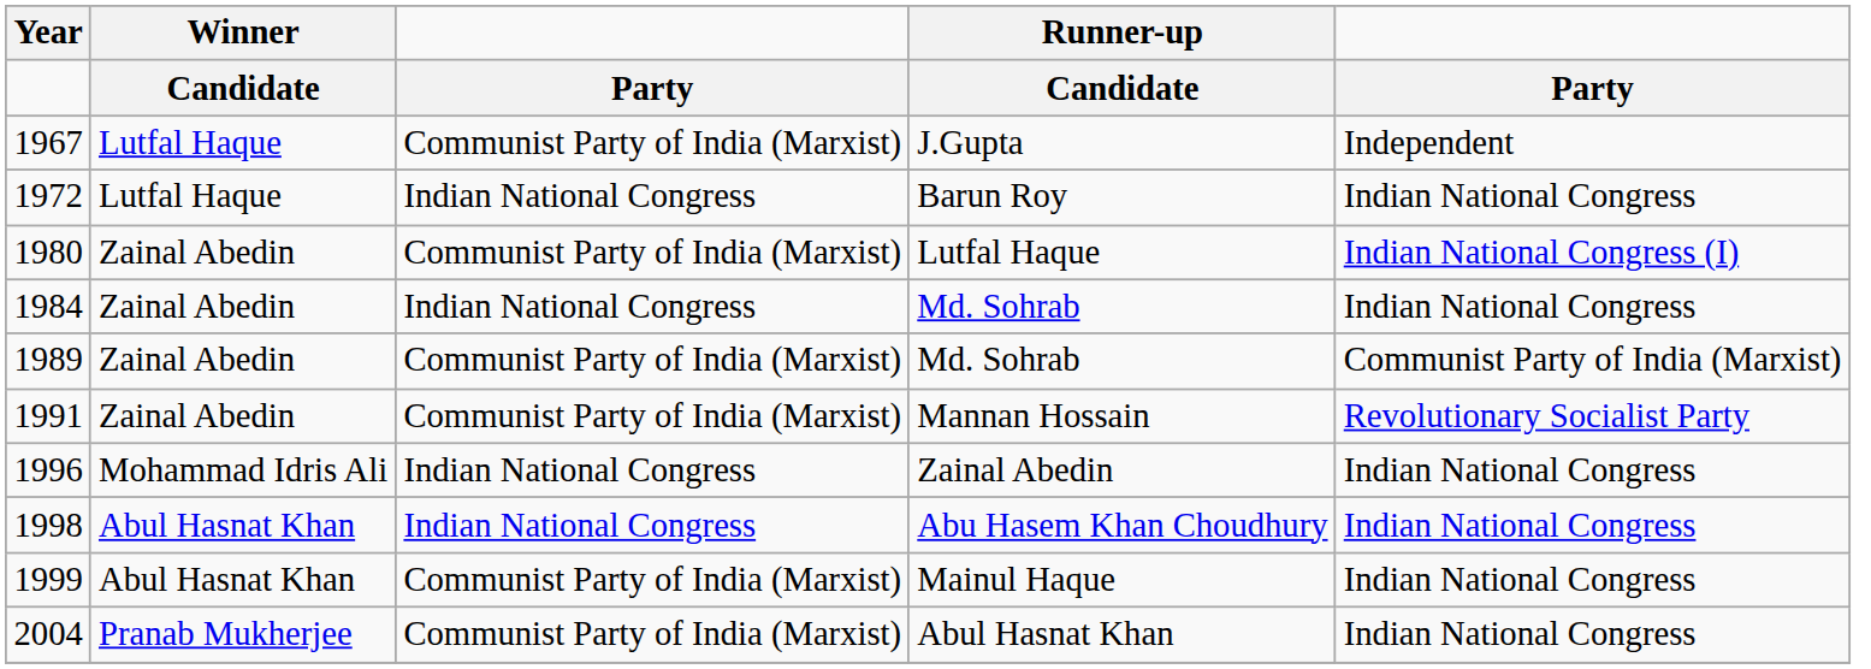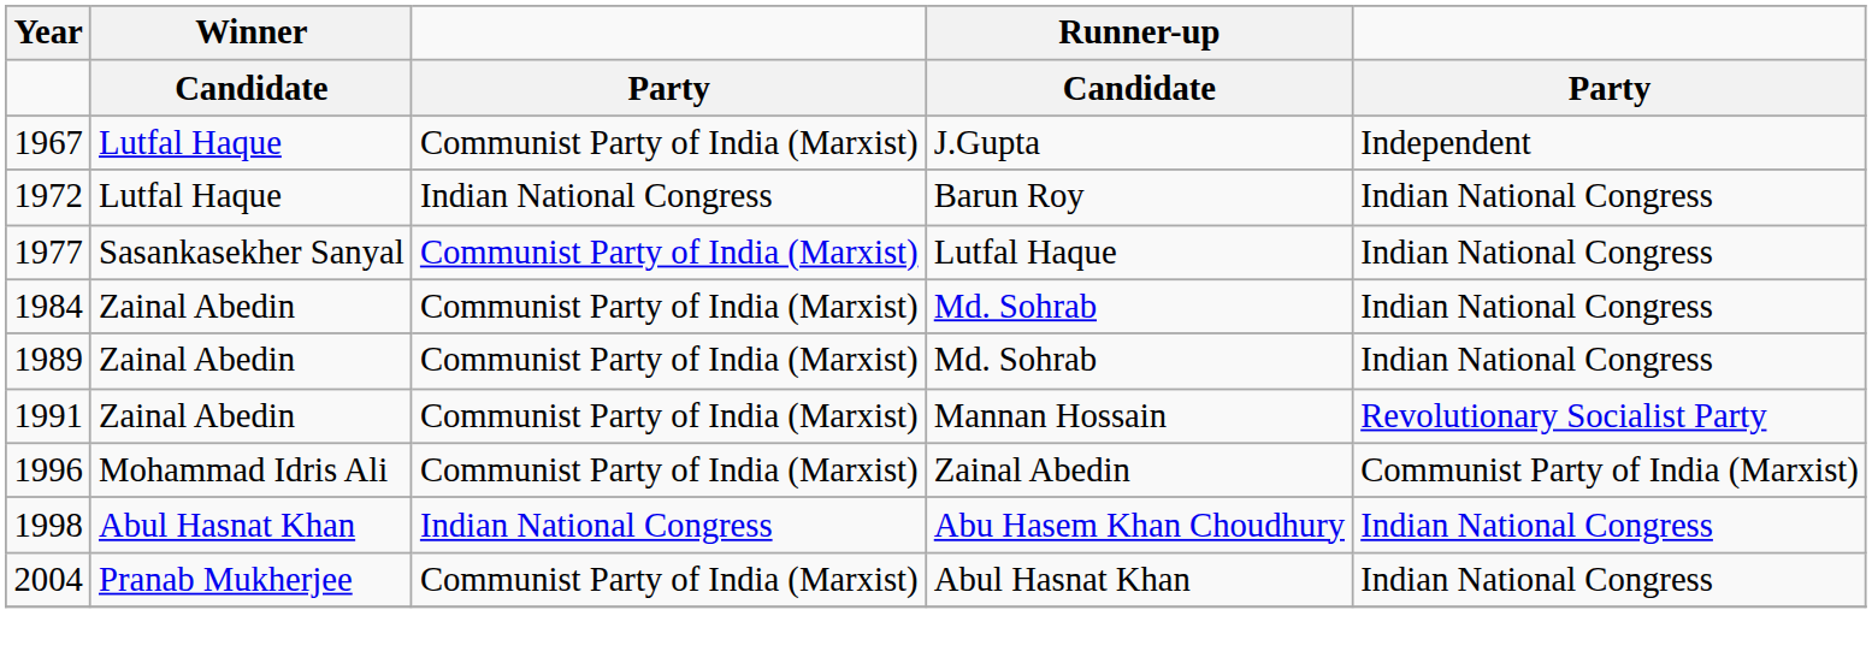+ row: 1977 | Sasankasekher Sanyal | Communist Party of India (Marxist) | Lutfal Haque | Indian National Congress
- row: 1980 | Zainal Abedin | Communist Party of India (Marxist) | Lutfal Haque | Indian National Congress (I)
1984 | column 3: Indian National Congress -> Communist Party of India (Marxist)
1989 | column 5: Communist Party of India (Marxist) -> Indian National Congress
1996 | column 3: Indian National Congress -> Communist Party of India (Marxist)
1996 | column 5: Indian National Congress -> Communist Party of India (Marxist)
- row: 1999 | Abul Hasnat Khan | Communist Party of India (Marxist) | Mainul Haque | Indian National Congress
